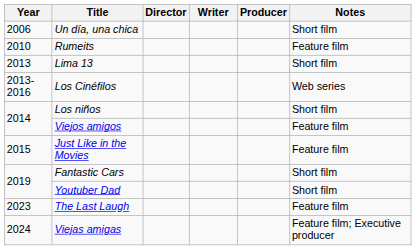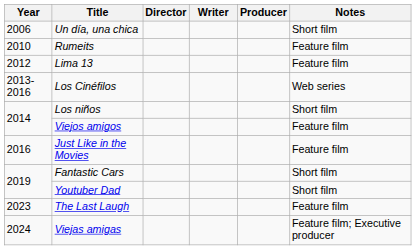Lima 13 | Year: 2013 -> 2012
Lima 13 | Notes: Short film -> Feature film
Just Like in the Movies | Year: 2015 -> 2016
